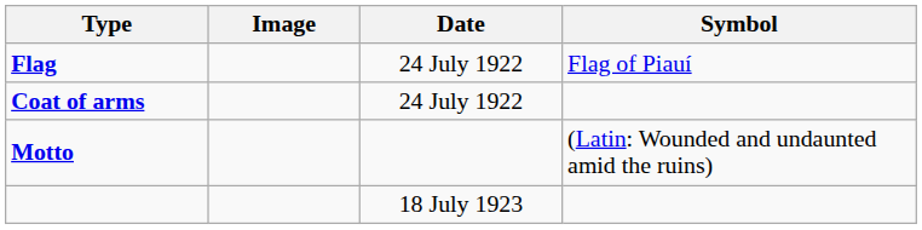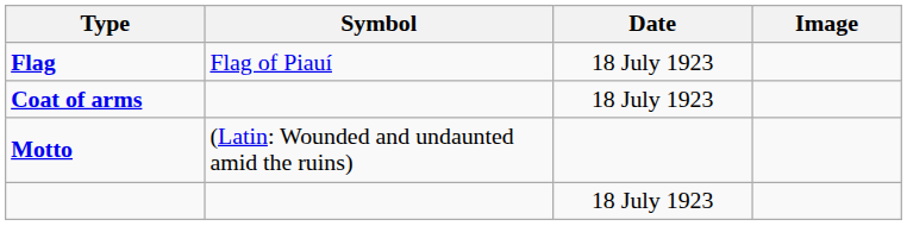columns swapped: Symbol <-> Image
Flag | Date: 24 July 1922 -> 18 July 1923
Coat of arms | Date: 24 July 1922 -> 18 July 1923
